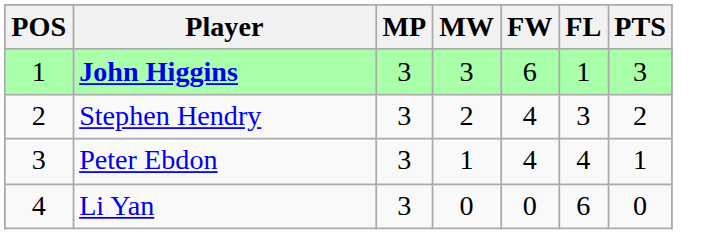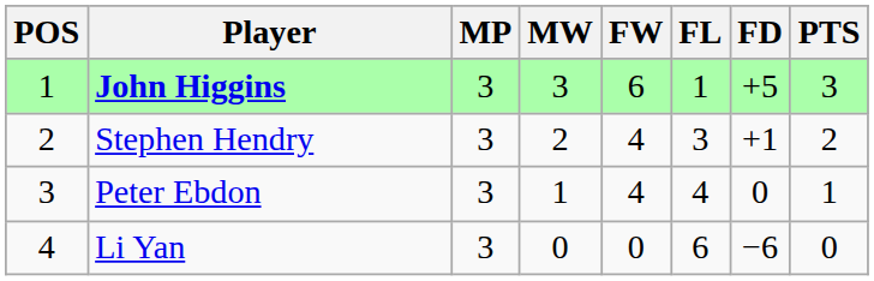+ column: FD | +5 | +1 | 0 | −6
